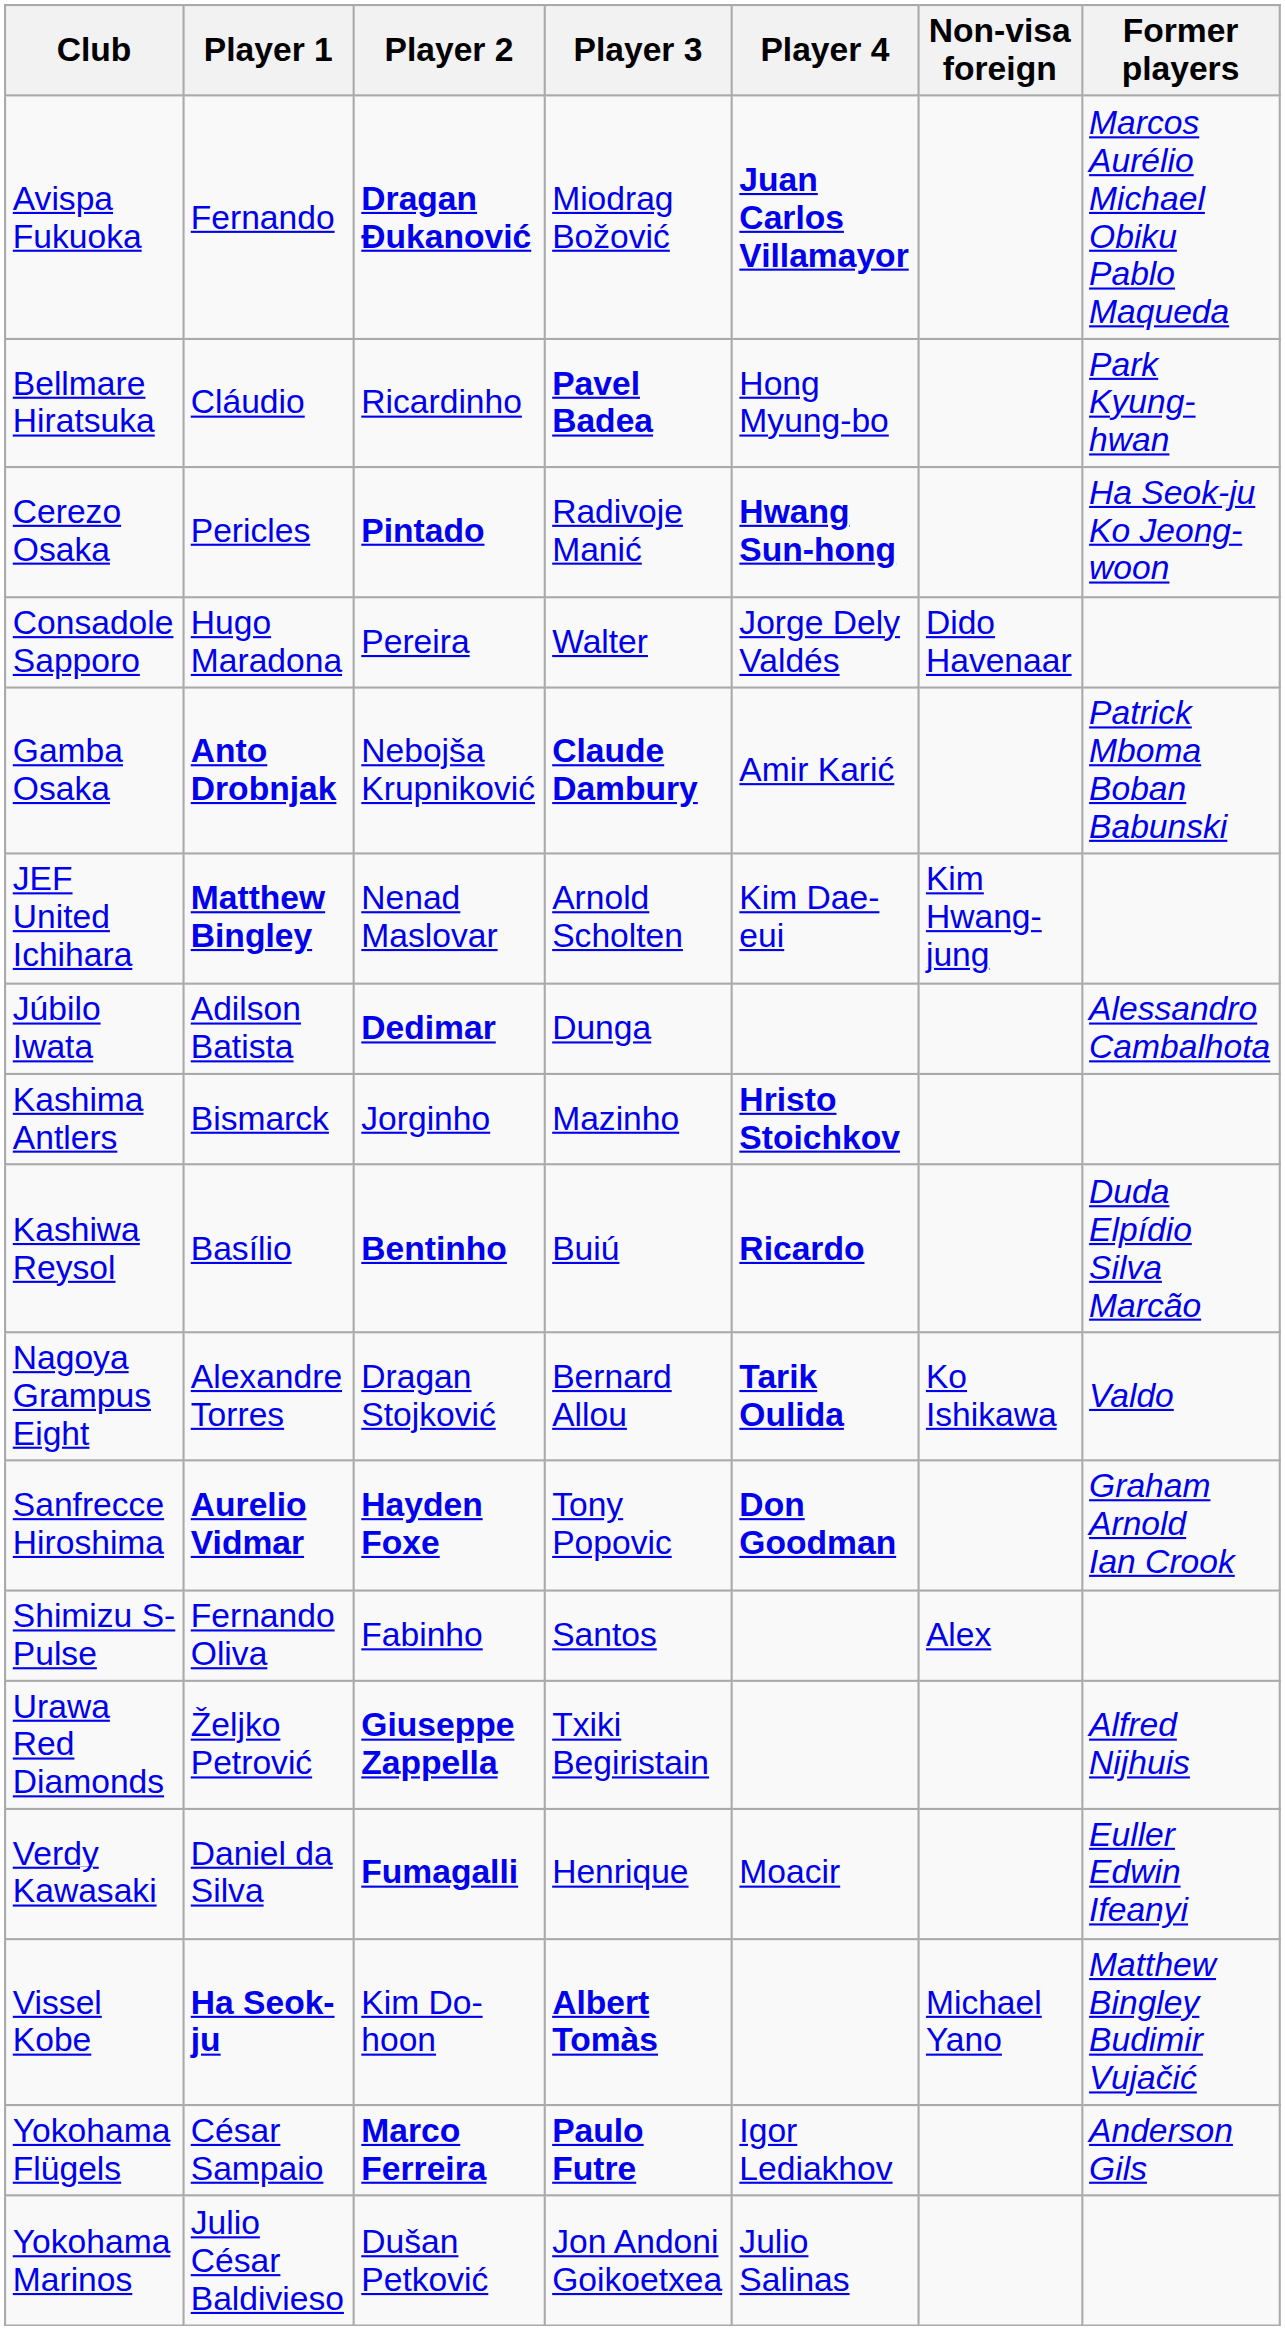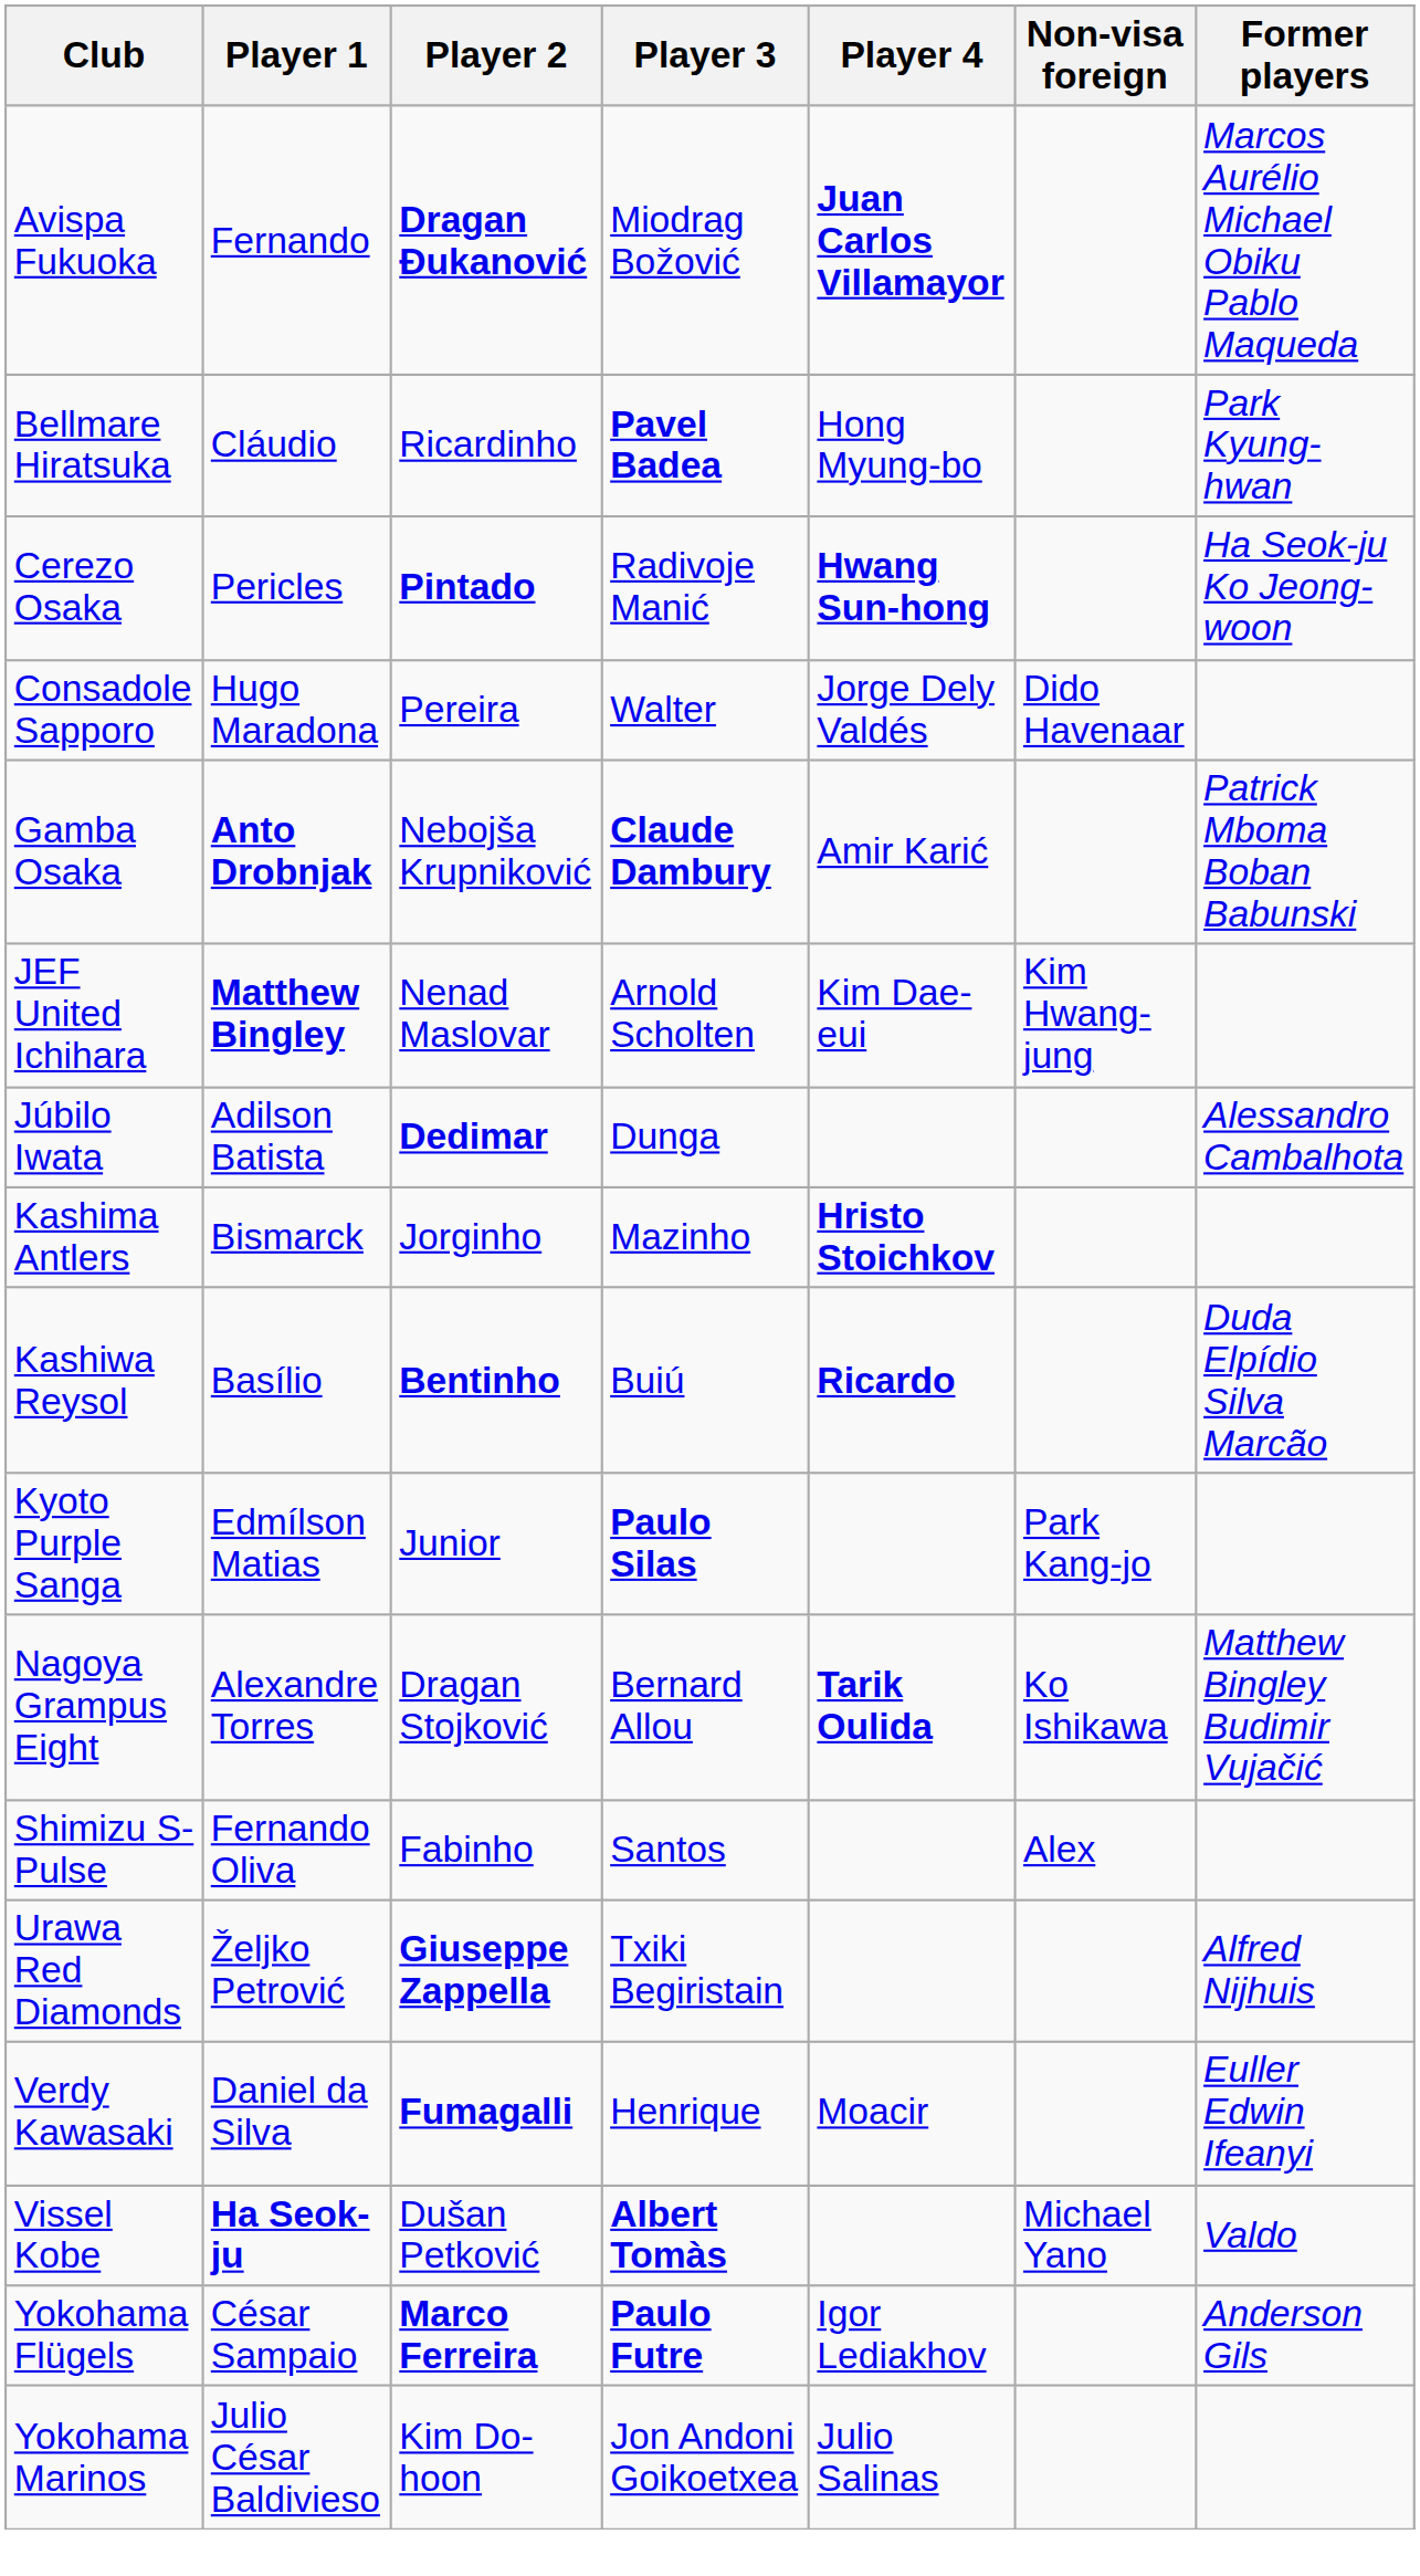+ row: Kyoto Purple Sanga | Edmílson Matias | Junior | Paulo Silas | Park Kang-jo
Nagoya Grampus Eight | Former players: Valdo -> Matthew Bingley Budimir Vujačić
- row: Sanfrecce Hiroshima | Aurelio Vidmar | Hayden Foxe | Tony Popovic | Don Goodman | Graham Arnold Ian Crook
Vissel Kobe | Player 2: Kim Do-hoon -> Dušan Petković
Vissel Kobe | Former players: Matthew Bingley Budimir Vujačić -> Valdo
Yokohama Marinos | Player 2: Dušan Petković -> Kim Do-hoon
